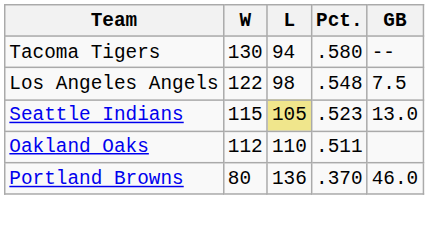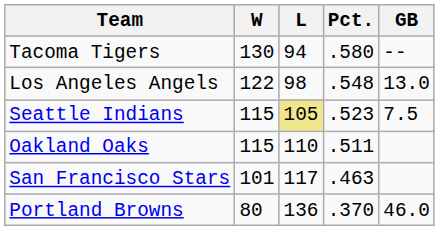Los Angeles Angels | GB: 7.5 -> 13.0
Seattle Indians | GB: 13.0 -> 7.5
Oakland Oaks | W: 112 -> 115
+ row: San Francisco Stars | 101 | 117 | .463
